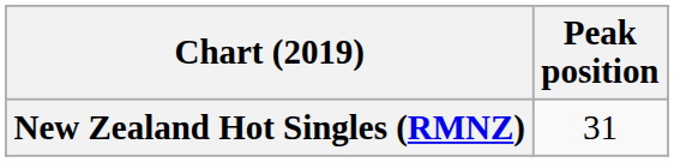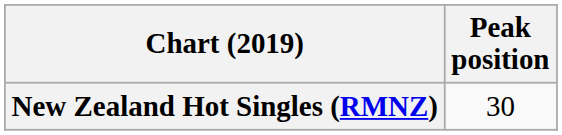New Zealand Hot Singles (RMNZ) | Peak position: 31 -> 30
